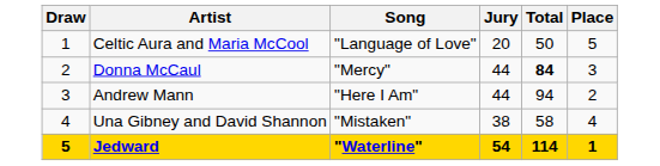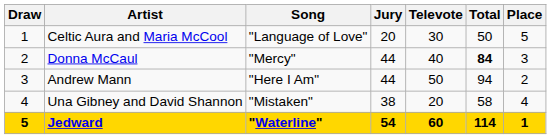+ column: Televote | 30 | 40 | 50 | 20 | 60
